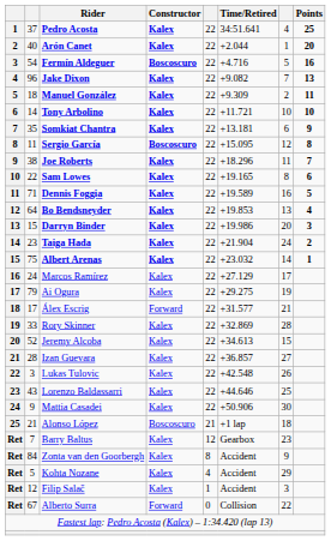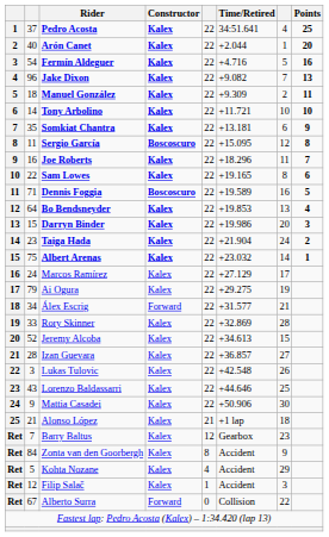Fermín Aldeguer | Constructor: Boscoscuro -> Kalex
Joe Roberts | column 2: 38 -> 16
Dennis Foggia | Constructor: Kalex -> Boscoscuro
Álex Escrig | column 2: 17 -> 34
Alonso López | Constructor: Boscoscuro -> Kalex
